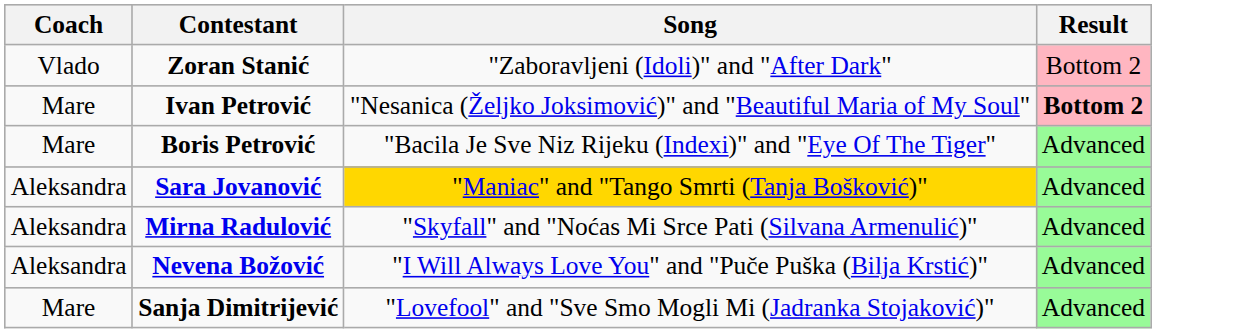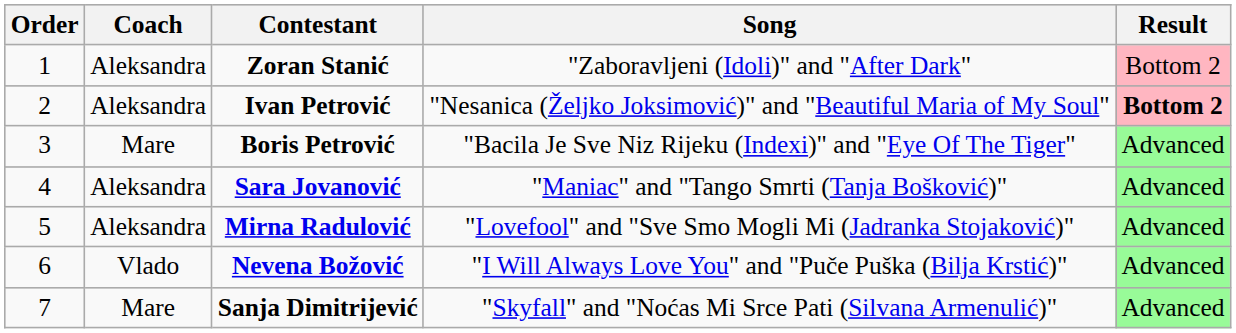+ column: Order | 1 | 2 | 3 | 4 | 5 | 6 | 7
Zoran Stanić | Coach: Vlado -> Aleksandra
Ivan Petrović | Coach: Mare -> Aleksandra
Sara Jovanović | Song: gold background -> no background
Mirna Radulović | Song: "Skyfall" and "Noćas Mi Srce Pati (Silvana Armenulić)" -> "Lovefool" and "Sve Smo Mogli Mi (Jadranka Stojaković)"
Nevena Božović | Coach: Aleksandra -> Vlado
Sanja Dimitrijević | Song: "Lovefool" and "Sve Smo Mogli Mi (Jadranka Stojaković)" -> "Skyfall" and "Noćas Mi Srce Pati (Silvana Armenulić)"
